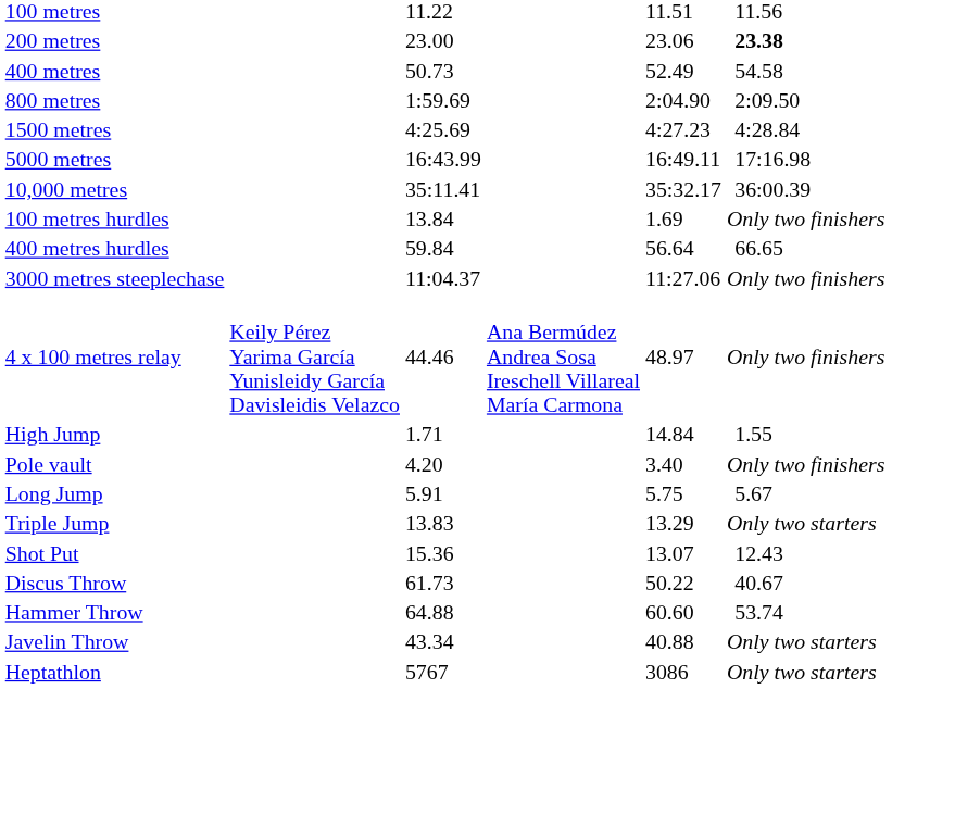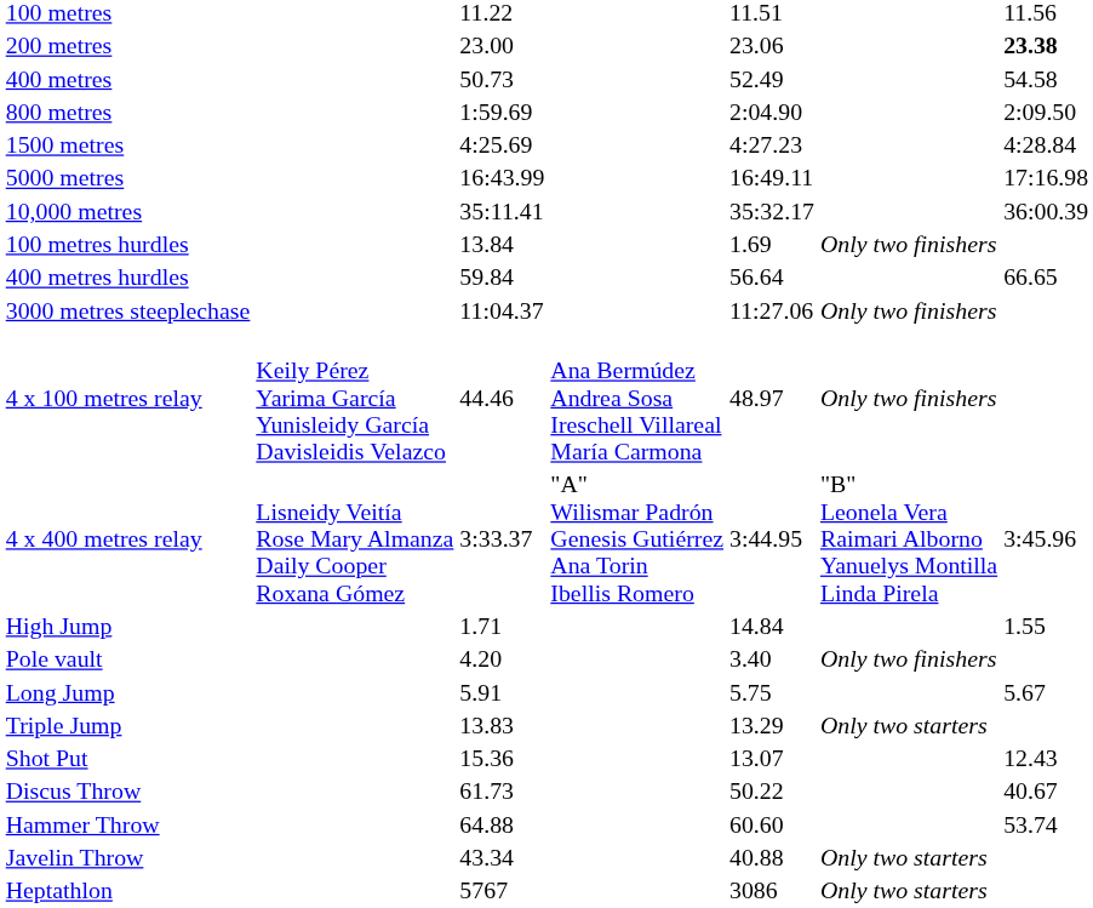+ row: 4 x 400 metres relay | Lisneidy Veitía Rose Mary Almanza Daily Cooper Roxana Gómez | 3:33.37 | "A" Wilismar Padrón Genesis Gutiérrez Ana Torin Ibellis Romero | 3:44.95 | "B" Leonela Vera Raimari Alborno Yanuelys Montilla Linda Pirela | 3:45.96
